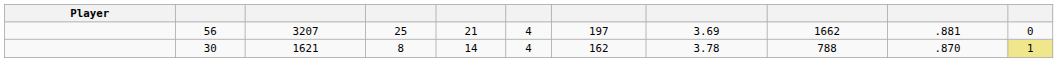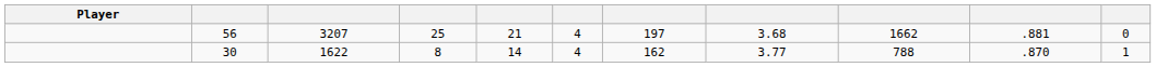56 | column 8: 3.69 -> 3.68
30 | column 3: 1621 -> 1622
30 | column 8: 3.78 -> 3.77
30 | column 11: khaki background -> no background
